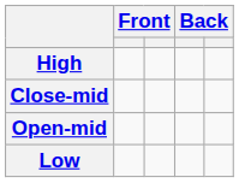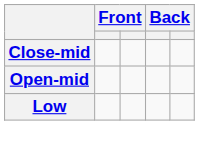- row: High
